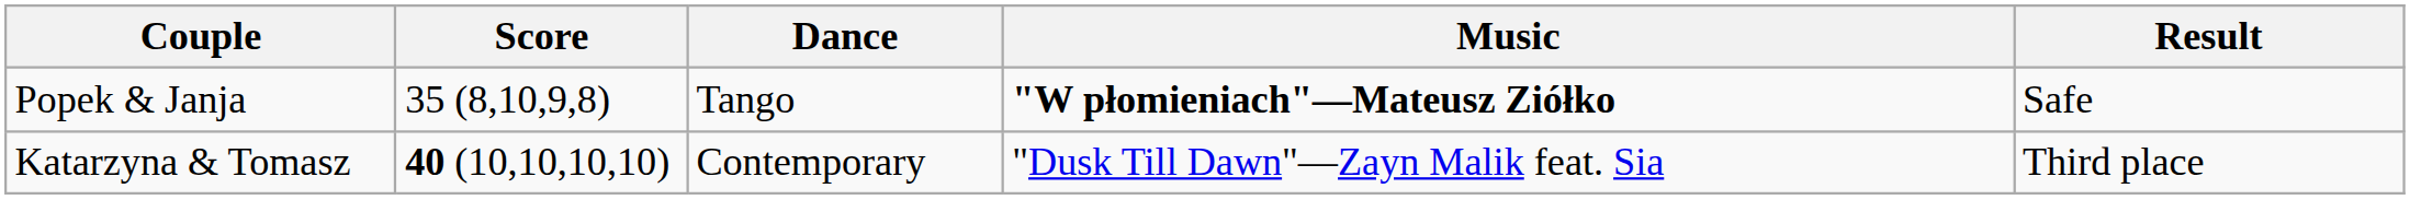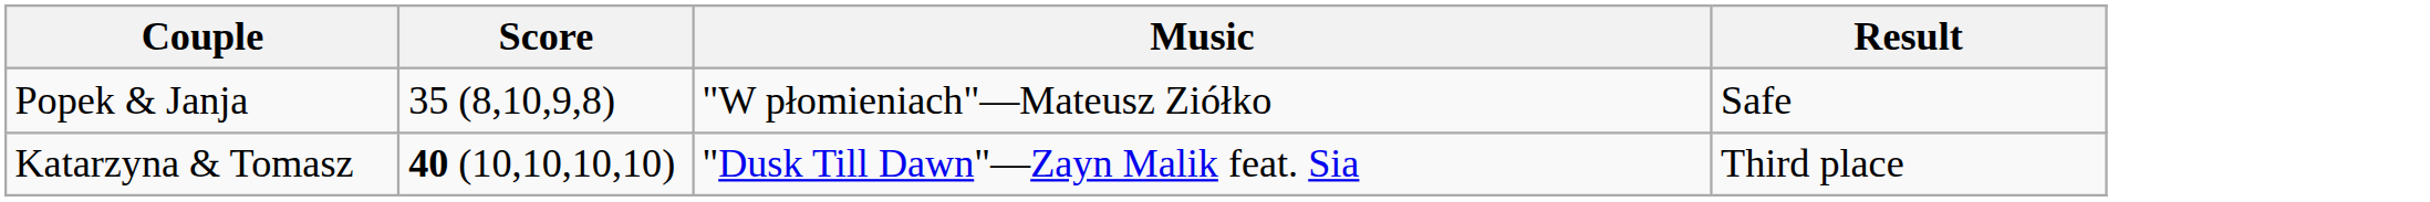- column: Dance | Tango | Contemporary
Popek & Janja | Music: bold -> normal
